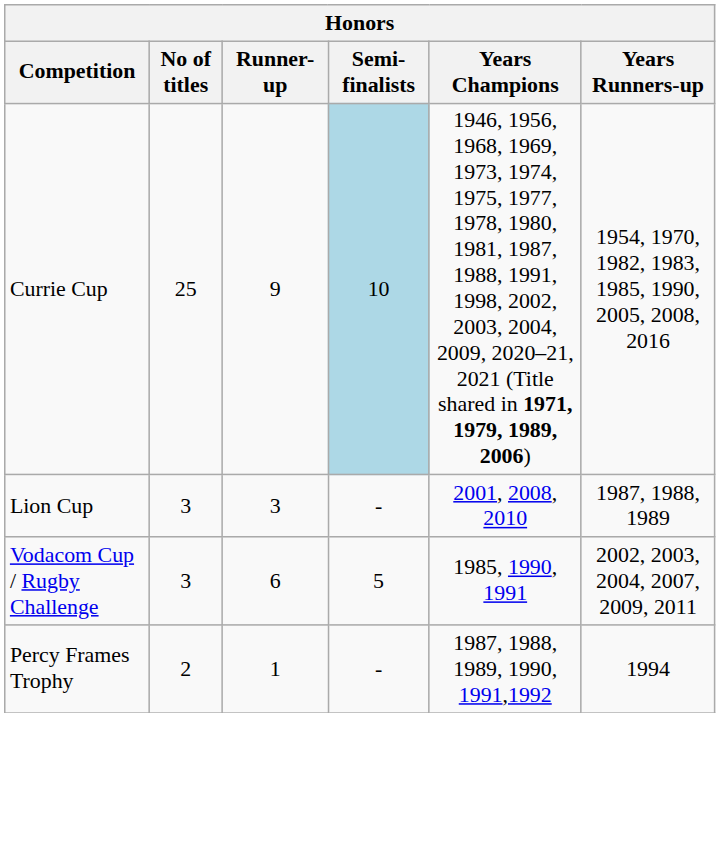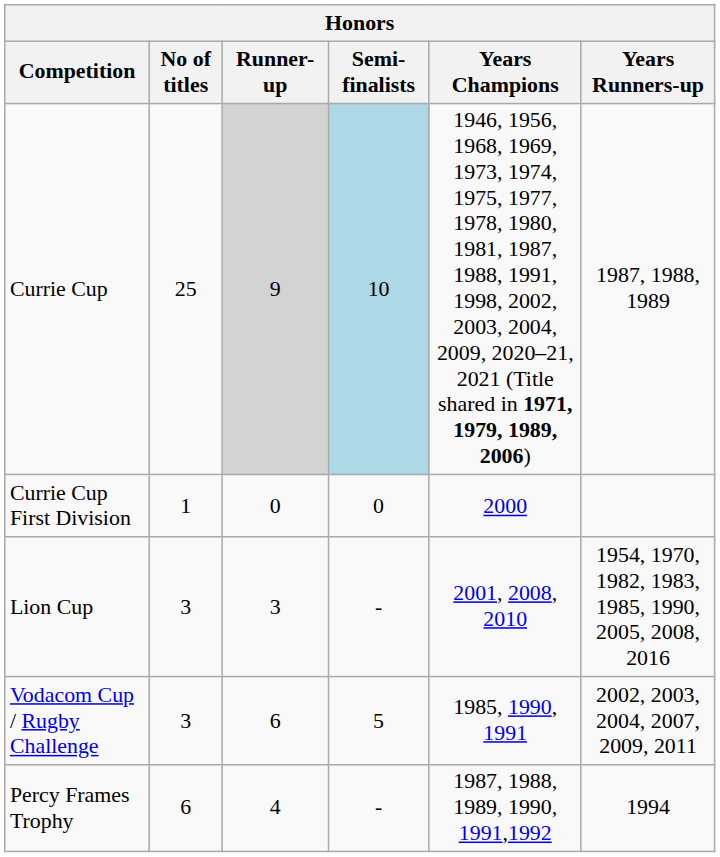Currie Cup | Runner-up: no background -> lightgrey background
Currie Cup | Years Runners-up: 1954, 1970, 1982, 1983, 1985, 1990, 2005, 2008, 2016 -> 1987, 1988, 1989
+ row: Currie Cup First Division | 1 | 0 | 0 | 2000
Lion Cup | Years Runners-up: 1987, 1988, 1989 -> 1954, 1970, 1982, 1983, 1985, 1990, 2005, 2008, 2016
Percy Frames Trophy | No of titles: 2 -> 6
Percy Frames Trophy | Runner-up: 1 -> 4
